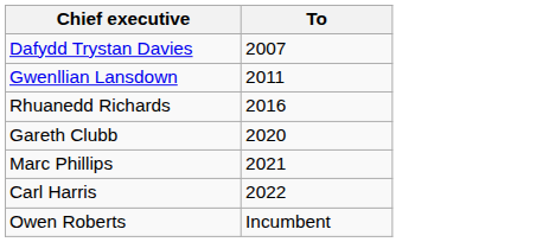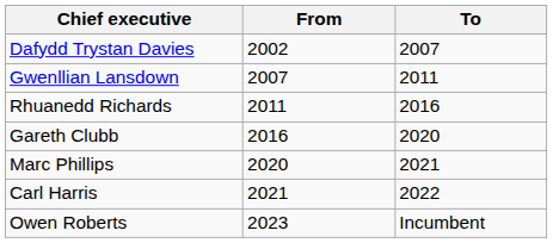+ column: From | 2002 | 2007 | 2011 | 2016 | 2020 | 2021 | 2023
